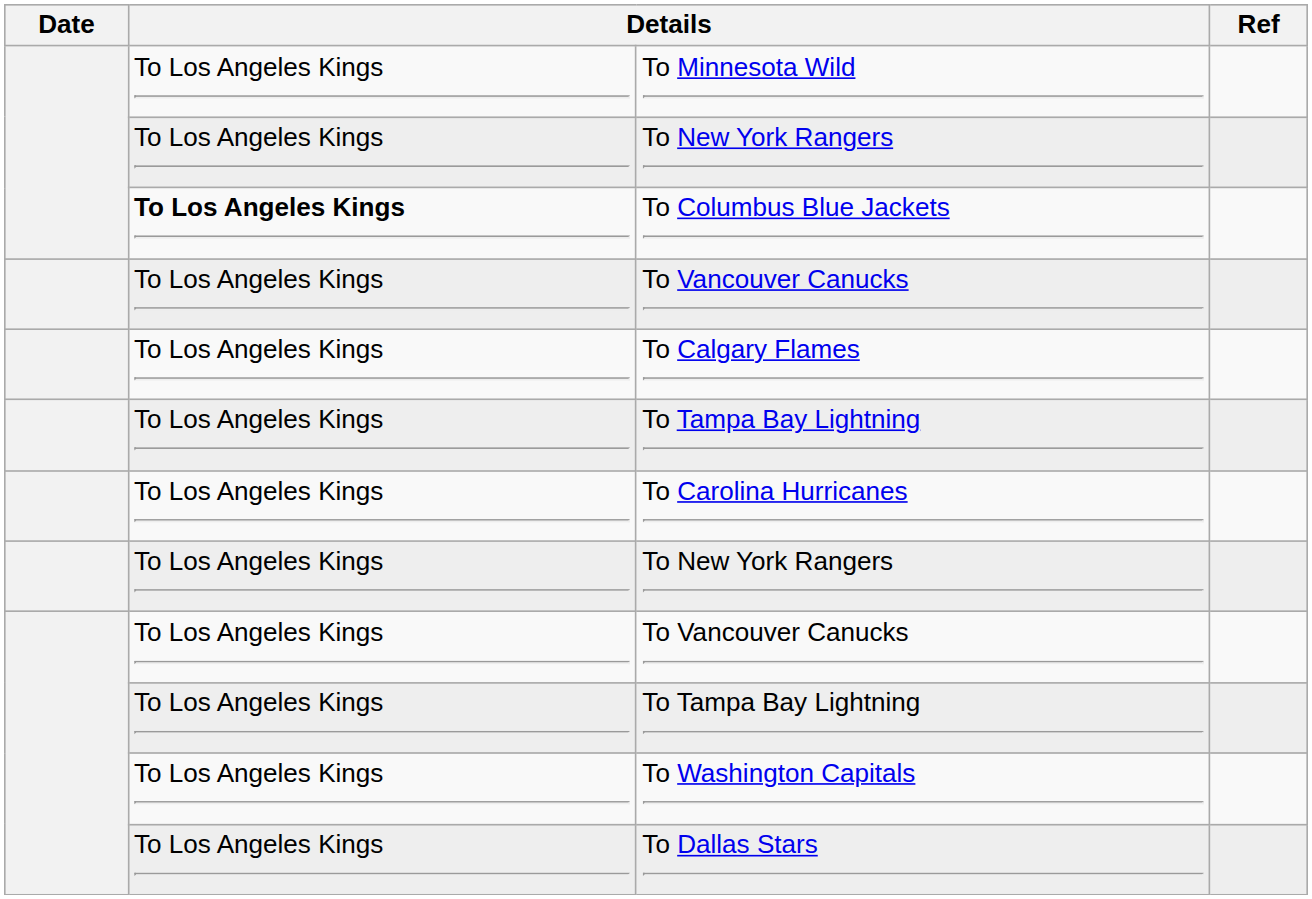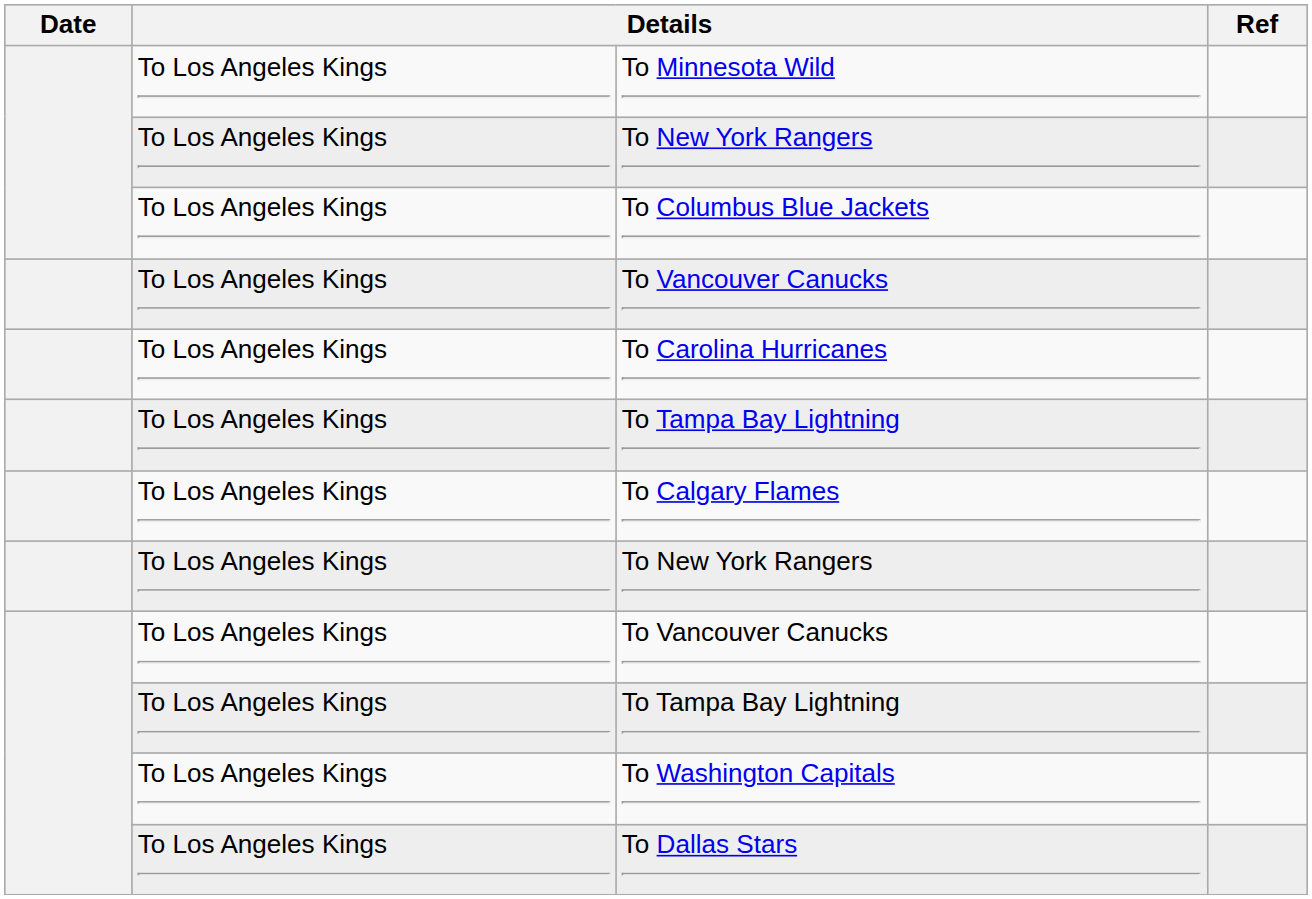To Columbus Blue Jackets | column 2: bold -> normal
rows swapped: To Carolina Hurricanes <-> To Calgary Flames
